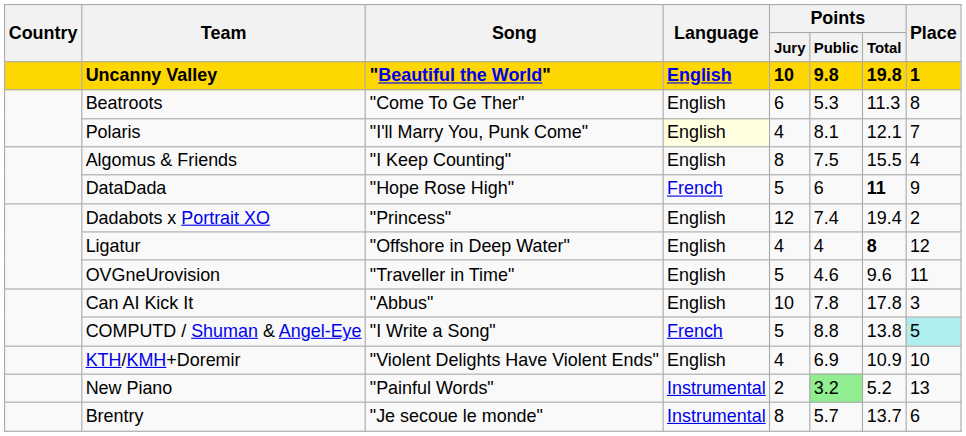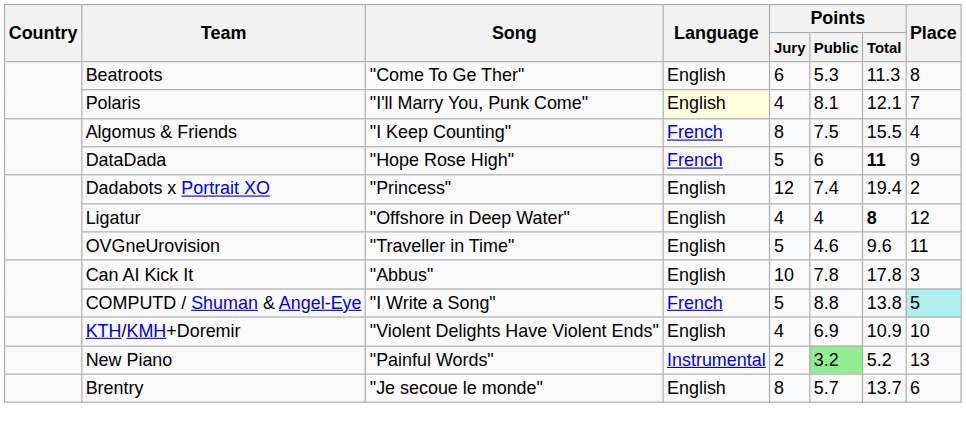- row: Uncanny Valley | "Beautiful the World" | English | 10 | 9.8 | 19.8 | 1
Algomus & Friends | Language: English -> French
Brentry | Language: Instrumental -> English
